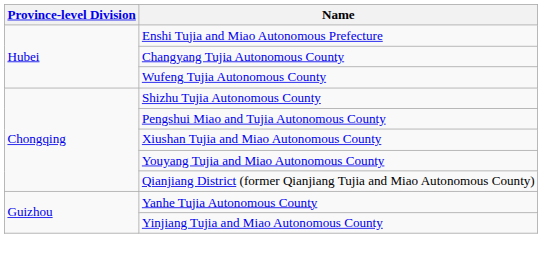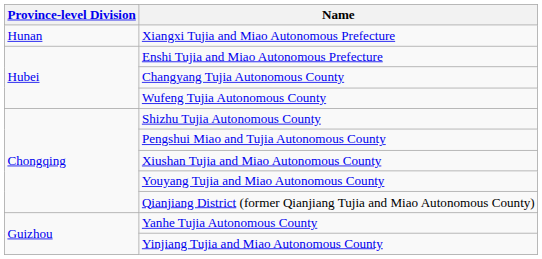+ row: Hunan | Xiangxi Tujia and Miao Autonomous Prefecture
